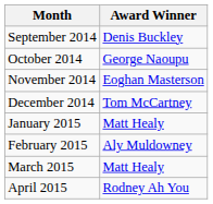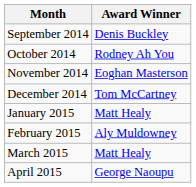October 2014 | Award Winner: George Naoupu -> Rodney Ah You
April 2015 | Award Winner: Rodney Ah You -> George Naoupu
